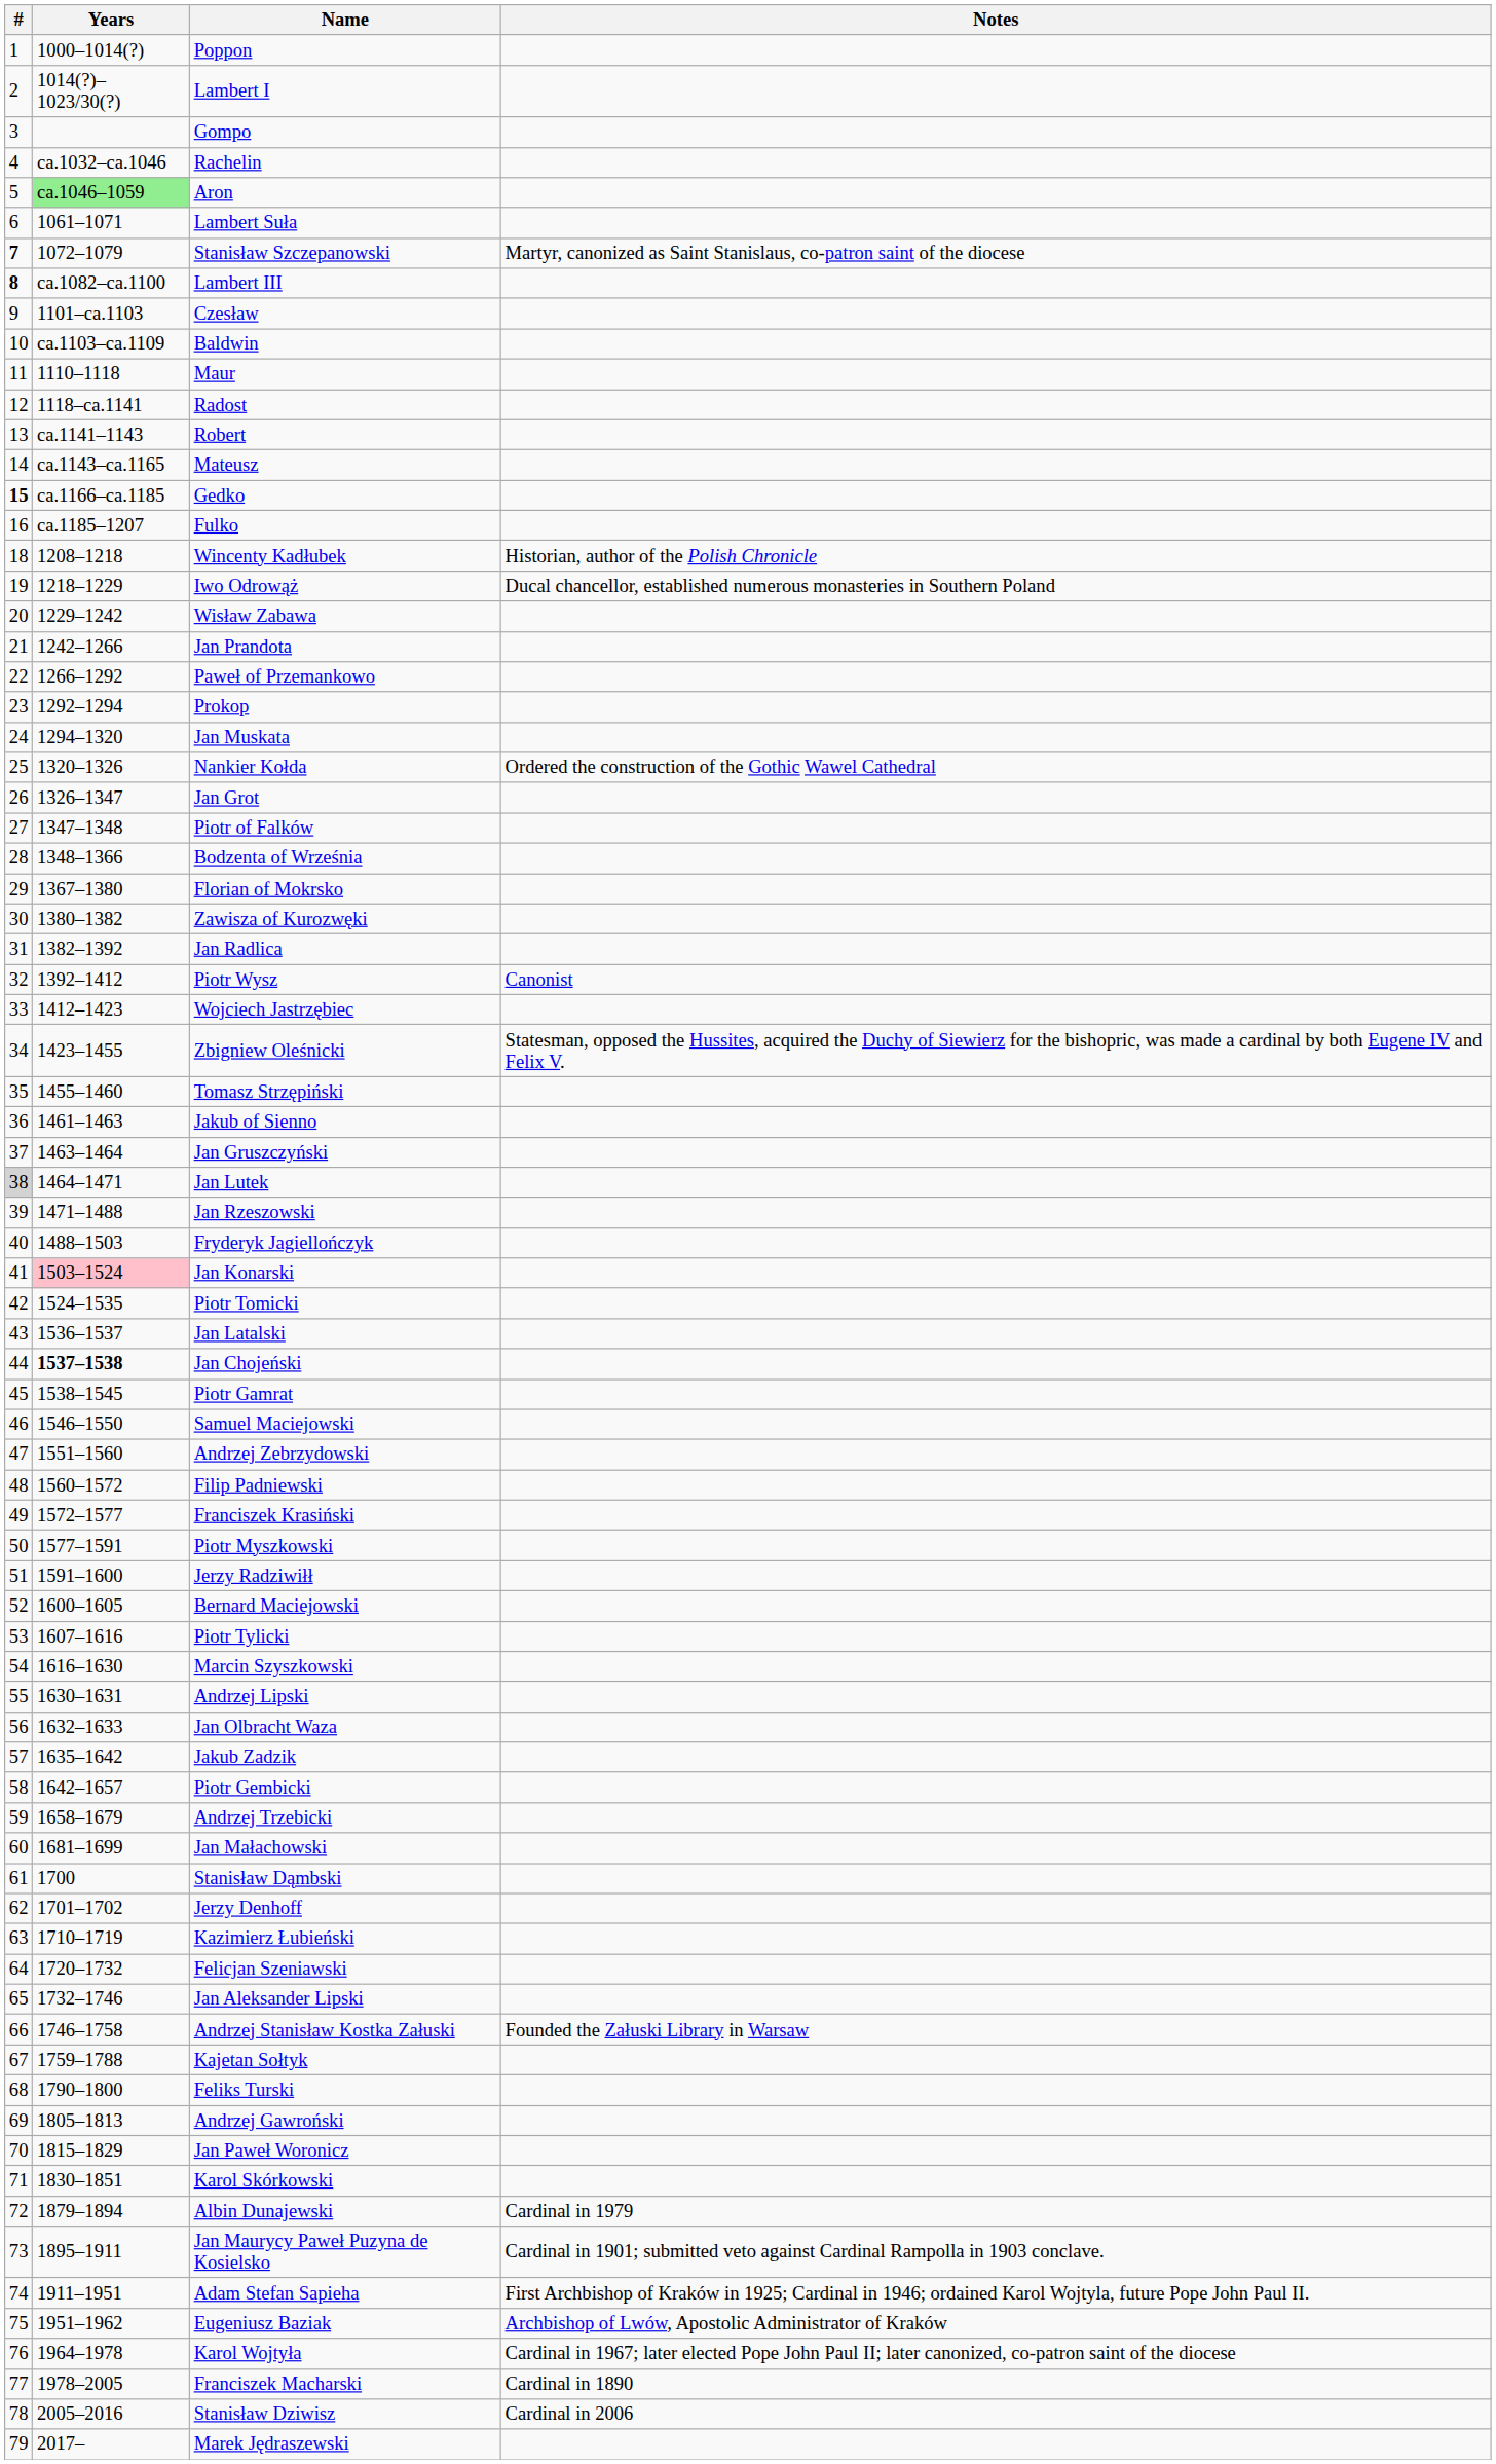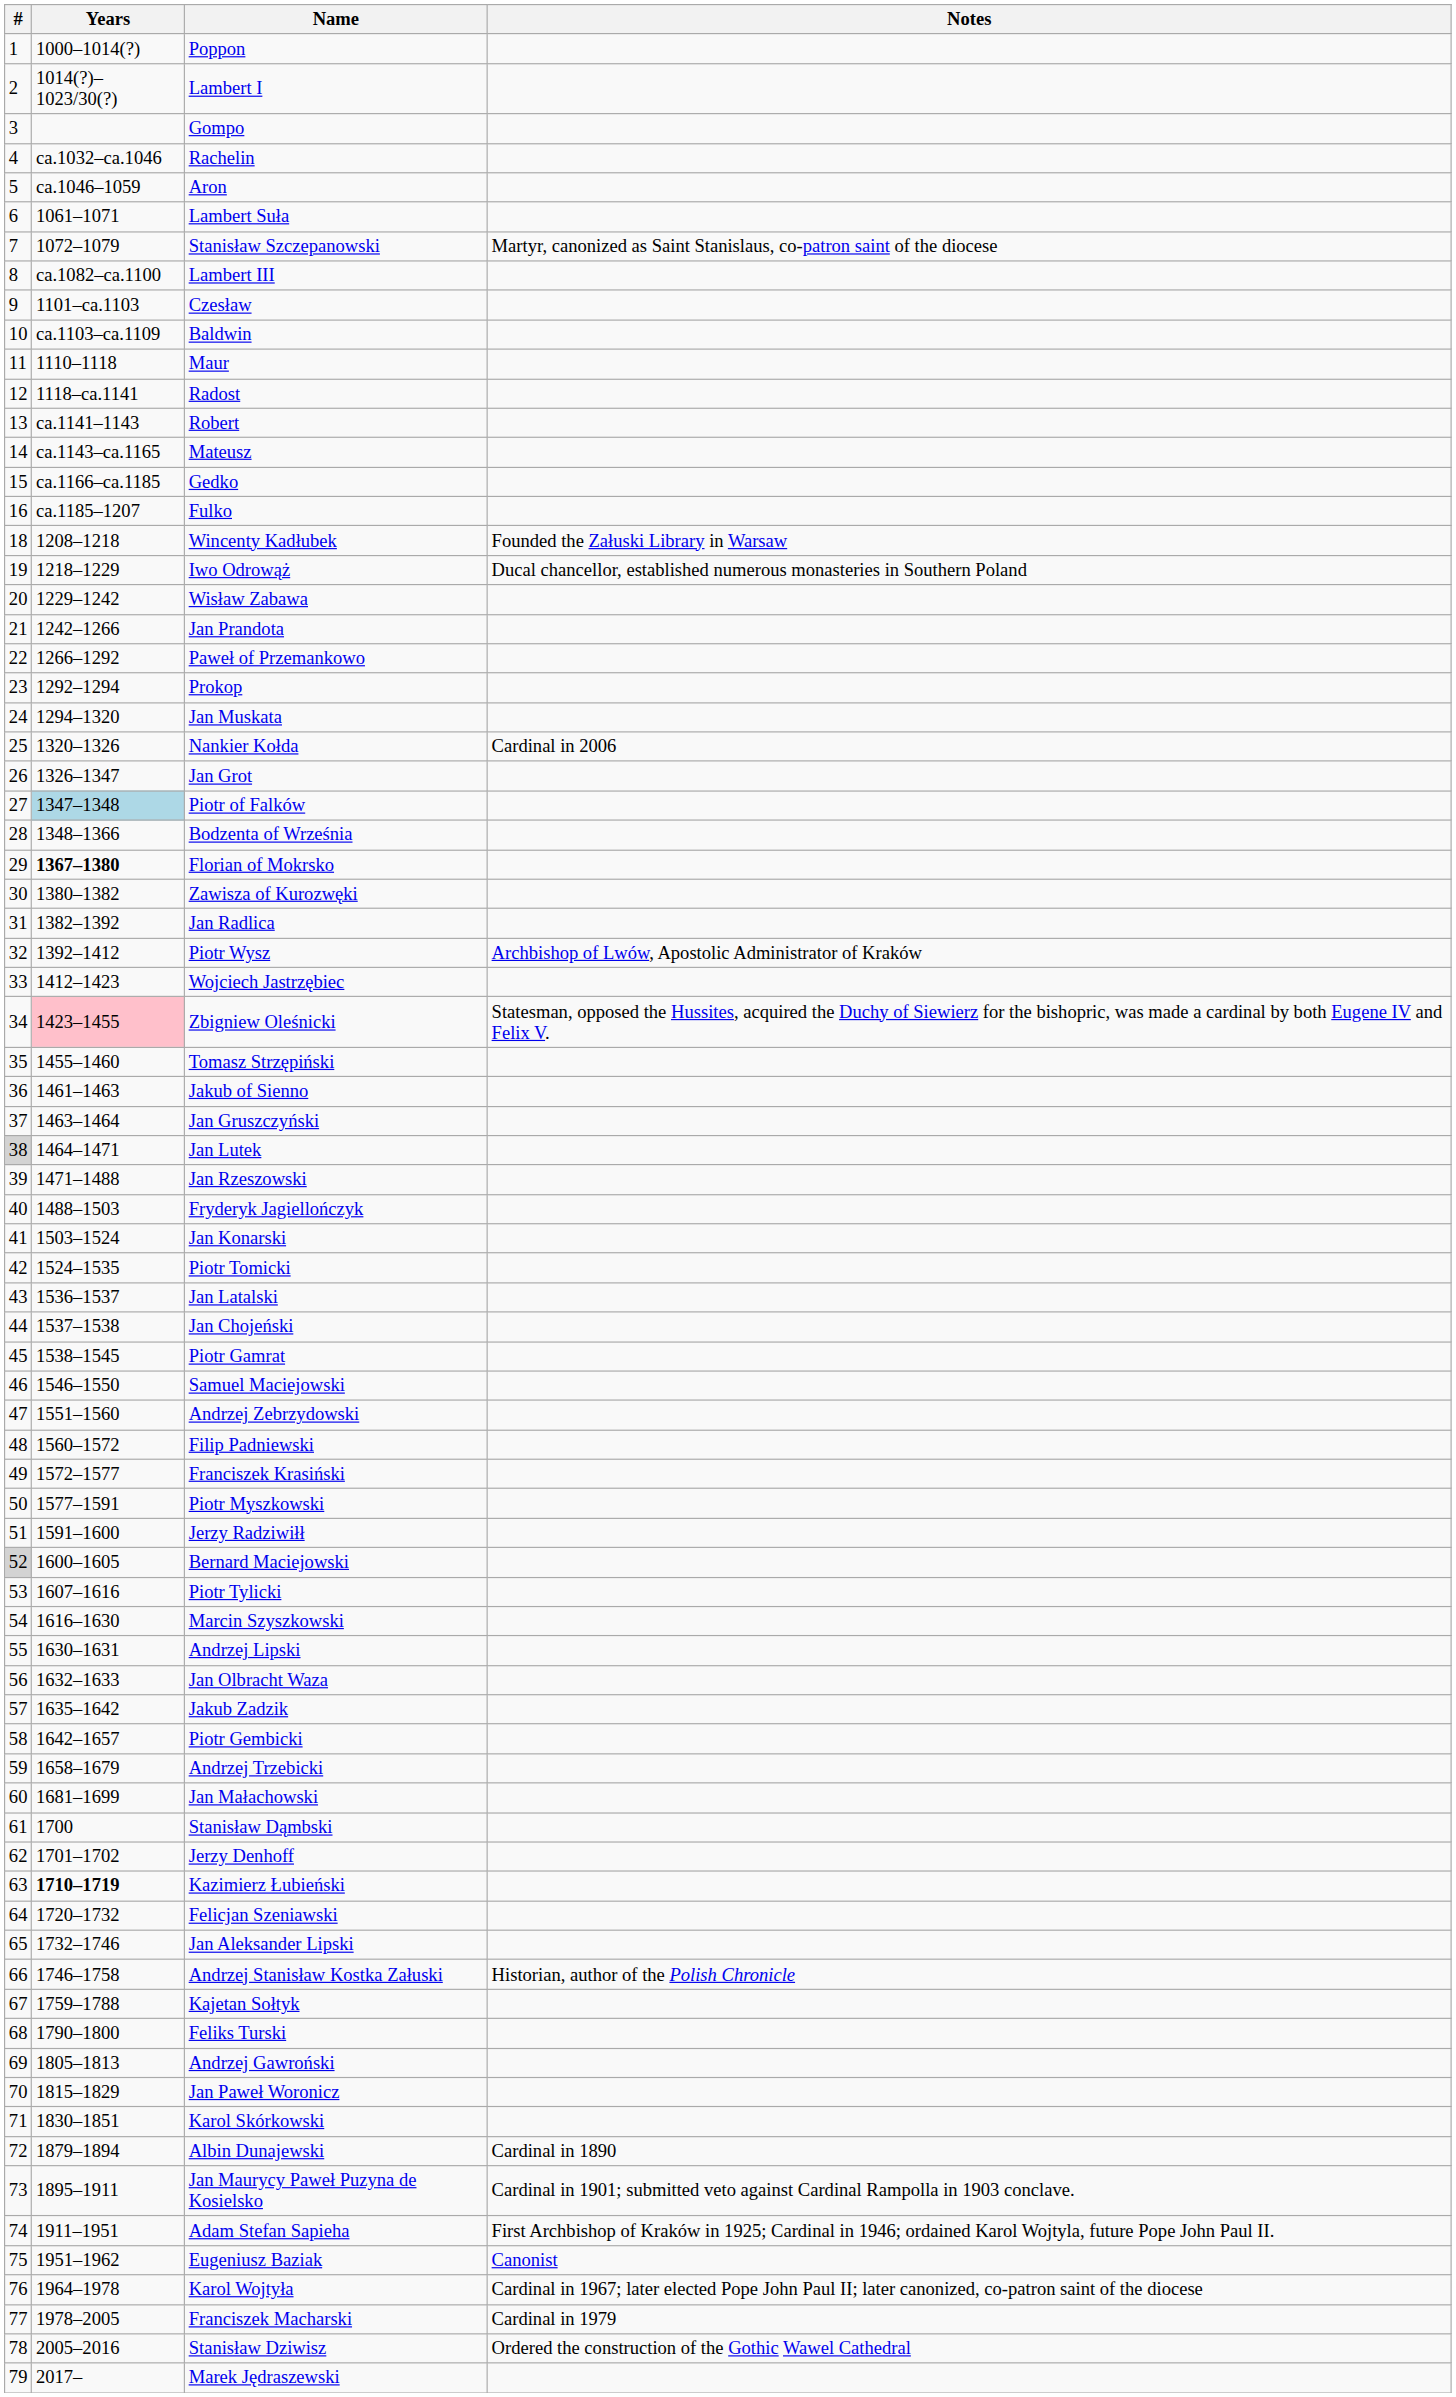Aron | Years: lightgreen background -> no background
Stanisław Szczepanowski | #: bold -> normal
Lambert III | #: bold -> normal
Gedko | #: bold -> normal
Wincenty Kadłubek | Notes: Historian, author of the Polish Chronicle -> Founded the Załuski Library in Warsaw
Nankier Kołda | Notes: Ordered the construction of the Gothic Wawel Cathedral -> Cardinal in 2006
Piotr of Falków | Years: no background -> lightblue background
Florian of Mokrsko | Years: normal -> bold
Piotr Wysz | Notes: Canonist -> Archbishop of Lwów, Apostolic Administrator of Kraków
Zbigniew Oleśnicki | Years: no background -> pink background
Jan Konarski | Years: pink background -> no background
Jan Chojeński | Years: bold -> normal
Bernard Maciejowski | #: no background -> lightgrey background
Kazimierz Łubieński | Years: normal -> bold
Andrzej Stanisław Kostka Załuski | Notes: Founded the Załuski Library in Warsaw -> Historian, author of the Polish Chronicle
Albin Dunajewski | Notes: Cardinal in 1979 -> Cardinal in 1890
Eugeniusz Baziak | Notes: Archbishop of Lwów, Apostolic Administrator of Kraków -> Canonist
Franciszek Macharski | Notes: Cardinal in 1890 -> Cardinal in 1979
Stanisław Dziwisz | Notes: Cardinal in 2006 -> Ordered the construction of the Gothic Wawel Cathedral
